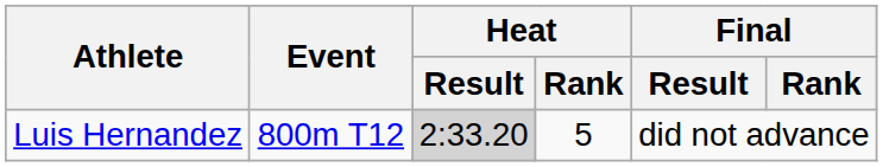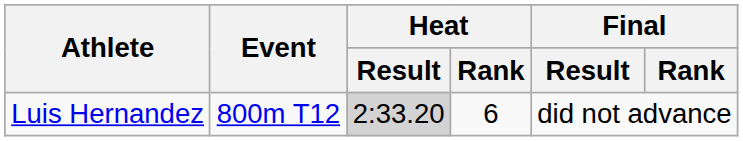Luis Hernandez | Heat / Rank: 5 -> 6
